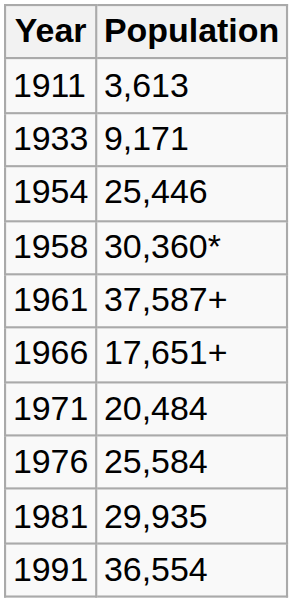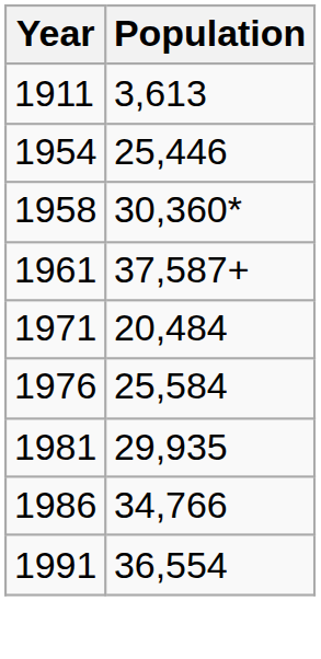- row: 1933 | 9,171
- row: 1966 | 17,651+
+ row: 1986 | 34,766
